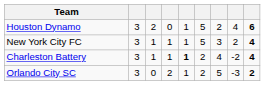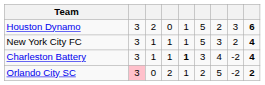Houston Dynamo | column 8: 4 -> 3
Charleston Battery | column 6: 2 -> 3
Orlando City SC | column 2: no background -> pink background
Orlando City SC | column 8: -3 -> -2
